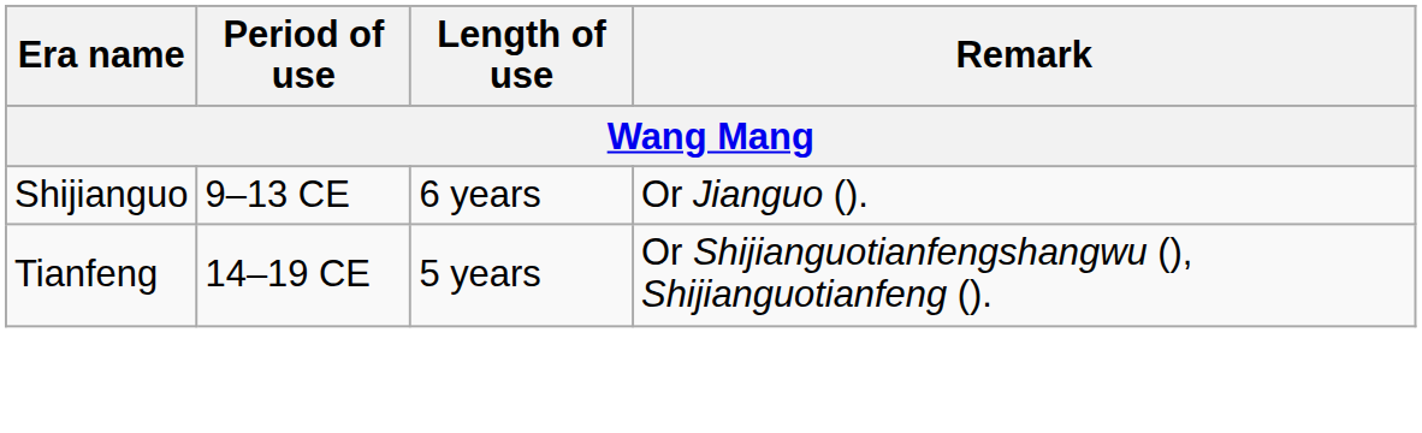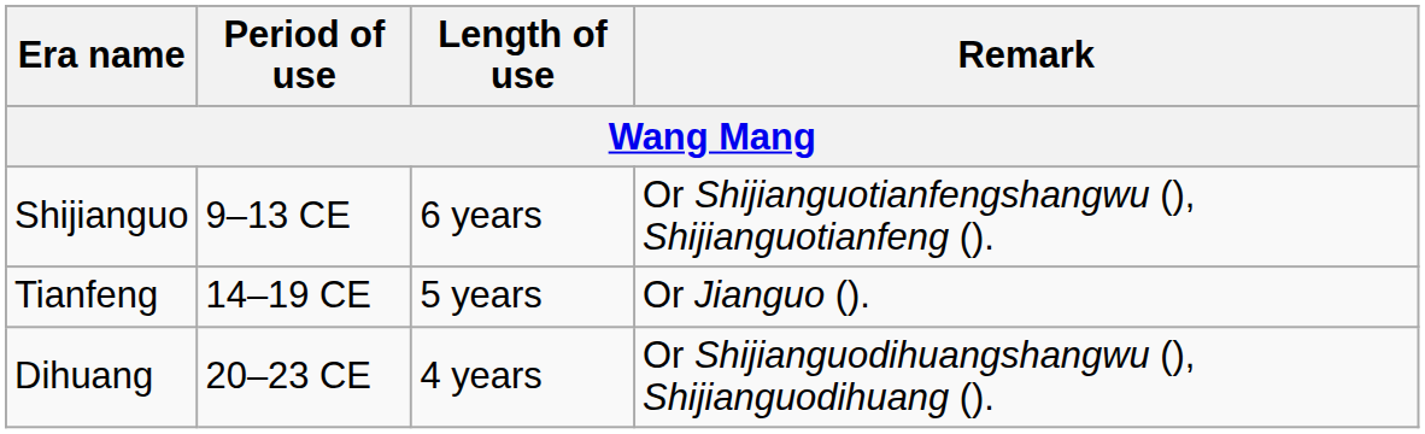Shijianguo | Remark: Or Jianguo (). -> Or Shijianguotianfengshangwu (), Shijianguotianfeng ().
Tianfeng | Remark: Or Shijianguotianfengshangwu (), Shijianguotianfeng (). -> Or Jianguo ().
+ row: Dihuang | 20–23 CE | 4 years | Or Shijianguodihuangshangwu (), Shijianguodihuang ().
